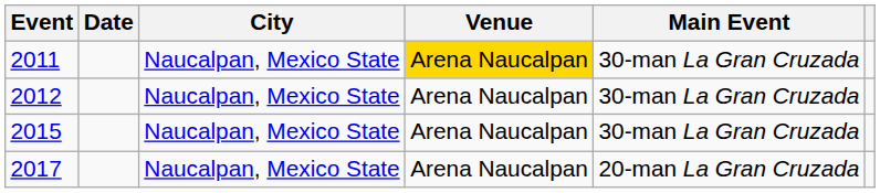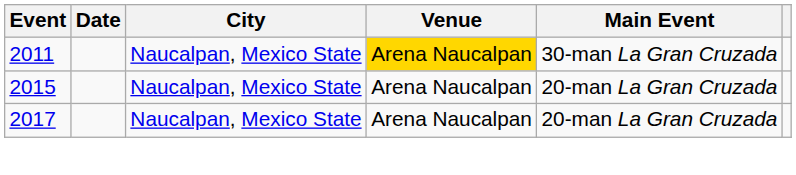- row: 2012 | Naucalpan, Mexico State | Arena Naucalpan | 30-man La Gran Cruzada
2015 | Main Event: 30-man La Gran Cruzada -> 20-man La Gran Cruzada
